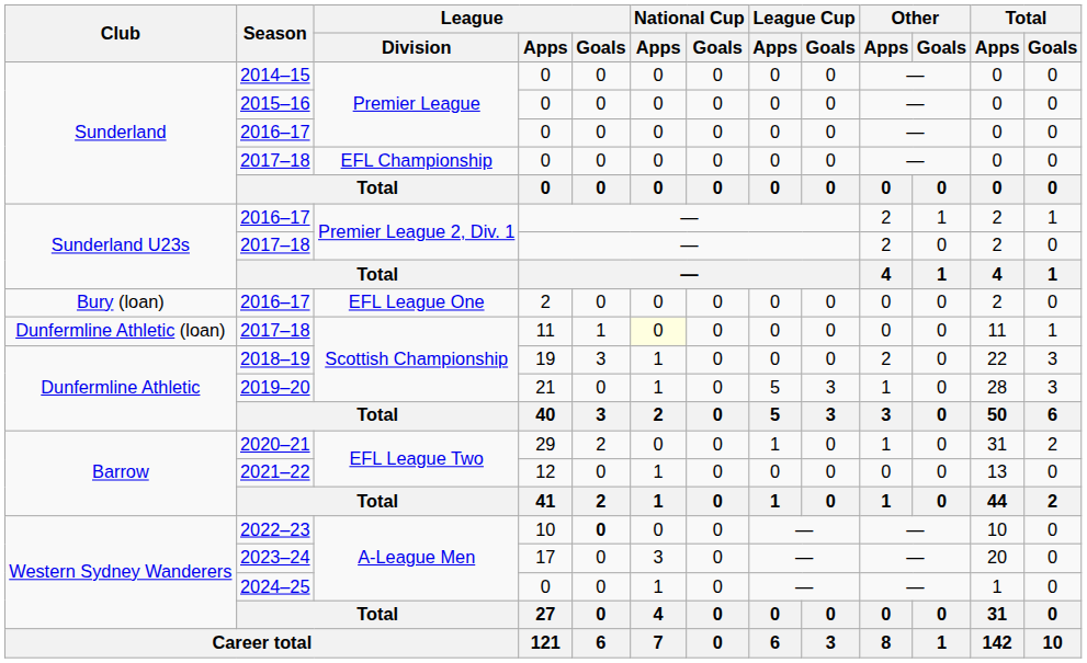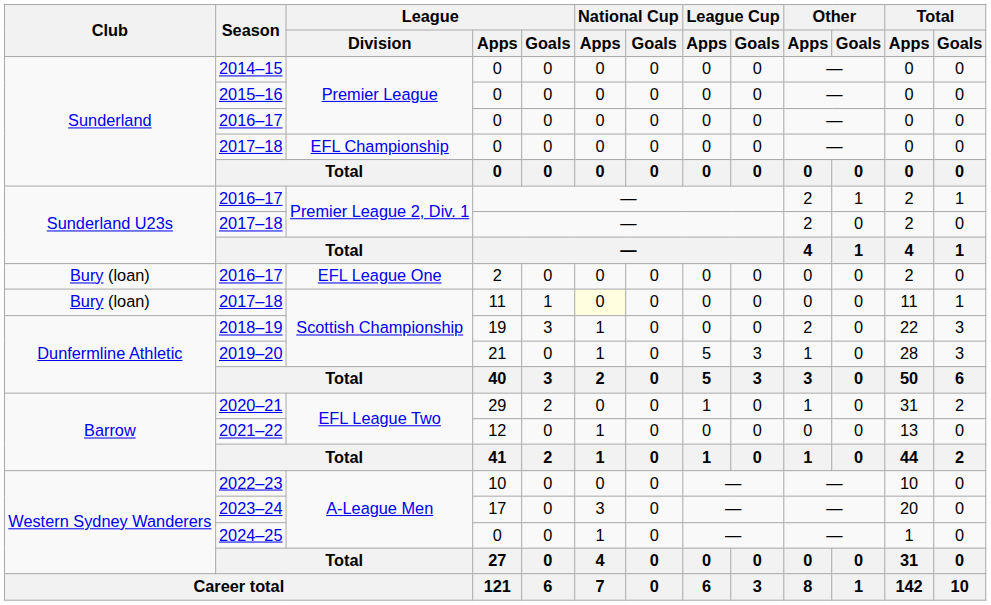2017–18 / 11 | Club: Dunfermline Athletic (loan) -> Bury (loan)
2022–23 | League / Goals: bold -> normal
